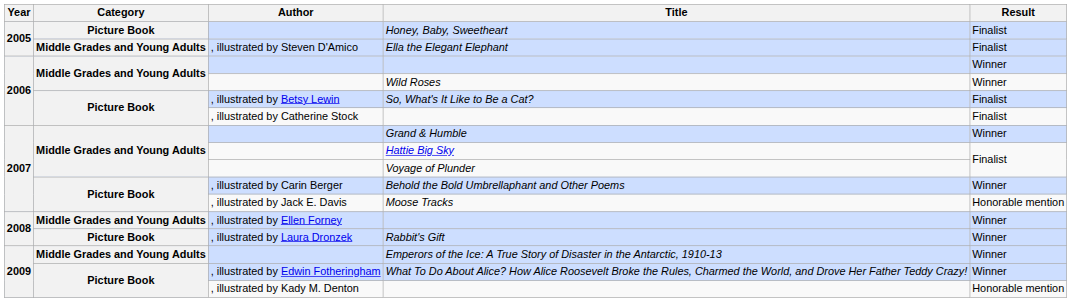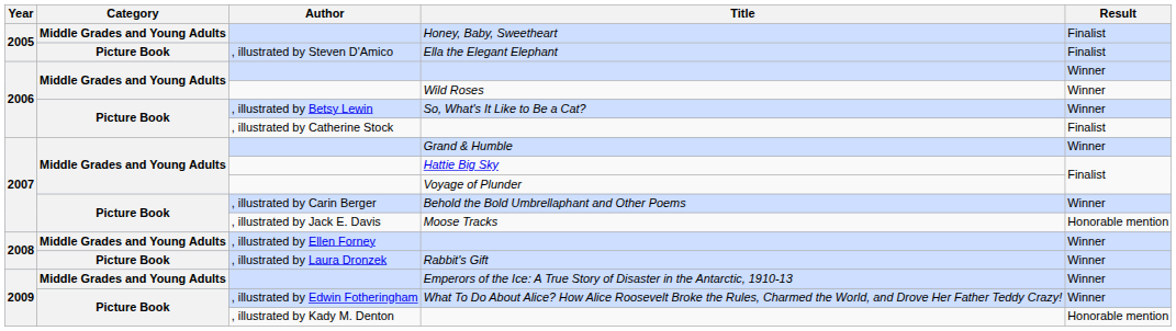Honey, Baby, Sweetheart | Category: Picture Book -> Middle Grades and Young Adults
Ella the Elegant Elephant | Category: Middle Grades and Young Adults -> Picture Book
So, What's It Like to Be a Cat? | Result: Finalist -> Winner
